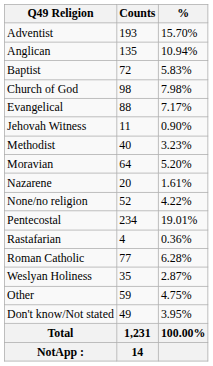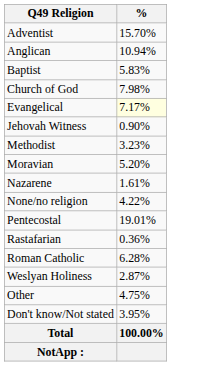- column: Counts | 193 | 135 | 72 | 98 | 88 | 11 | 40 | 64 | 20 | 52 | 234 | 4 | 77 | 35 | 59 | 49 | 1,231 | 14
Evangelical | %: no background -> lightyellow background
